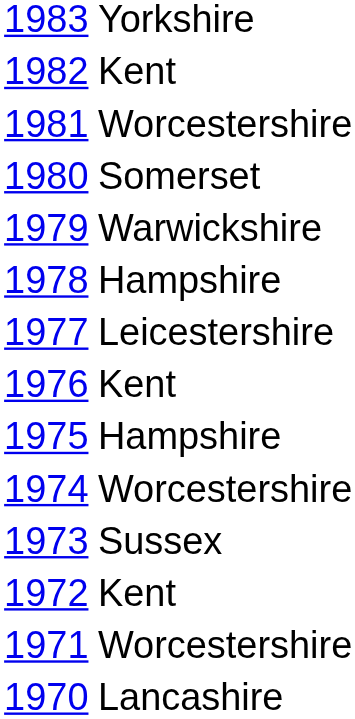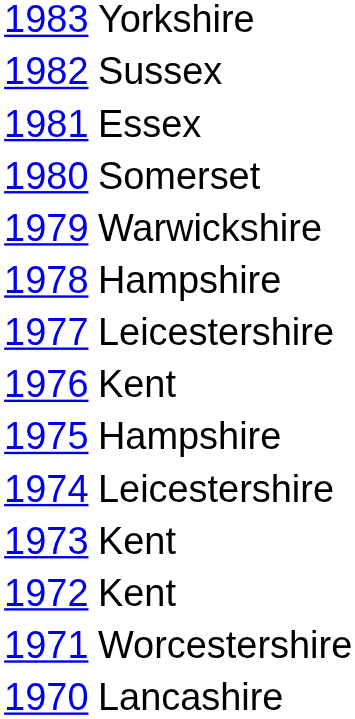1982 | column 2: Kent -> Sussex
1981 | column 2: Worcestershire -> Essex
1974 | column 2: Worcestershire -> Leicestershire
1973 | column 2: Sussex -> Kent
